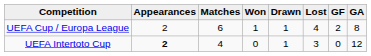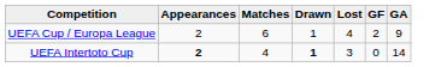- column: Won | 1 | 0
UEFA Cup / Europa League | GA: 8 -> 9
UEFA Intertoto Cup | Drawn: normal -> bold
UEFA Intertoto Cup | GA: 12 -> 14
